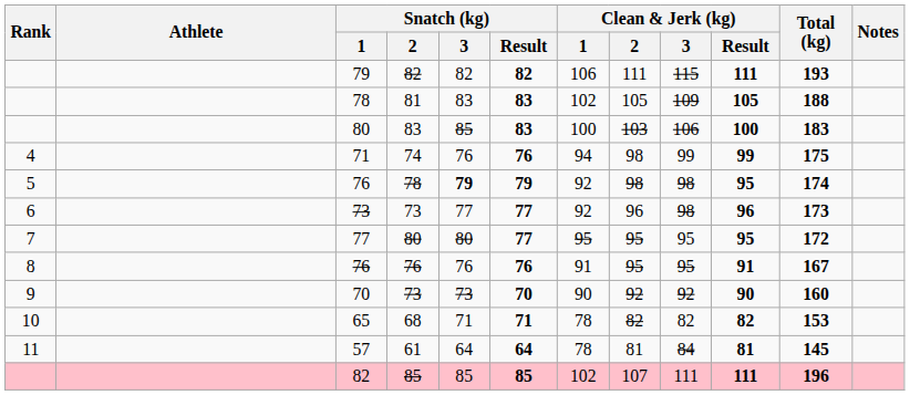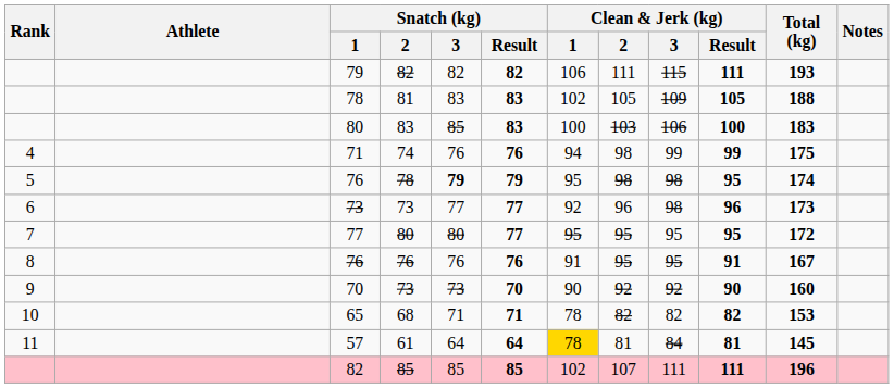76 / 78 | Clean & Jerk (kg) / 1: 92 -> 95
57 | Clean & Jerk (kg) / 1: no background -> gold background
